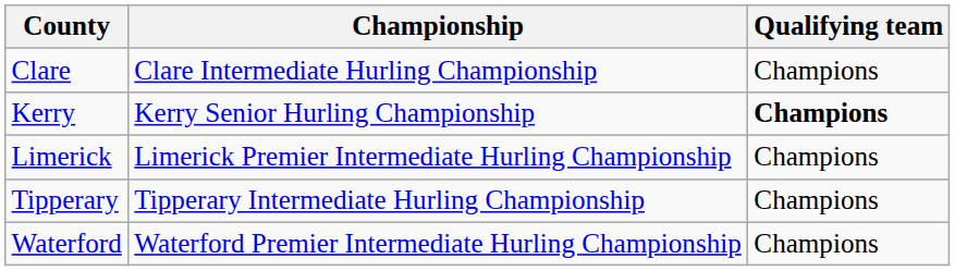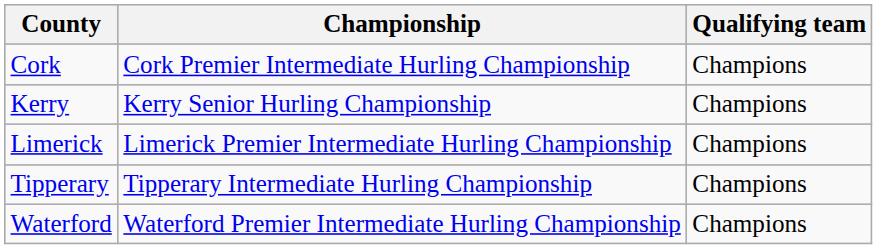- row: Clare | Clare Intermediate Hurling Championship | Champions
+ row: Cork | Cork Premier Intermediate Hurling Championship | Champions
Kerry | Qualifying team: bold -> normal
